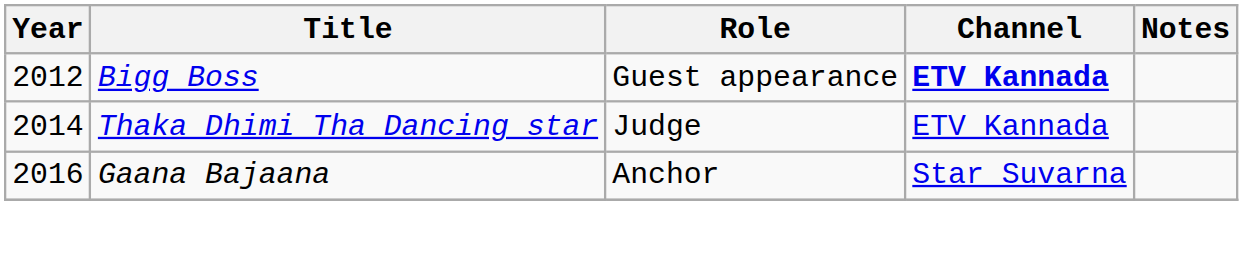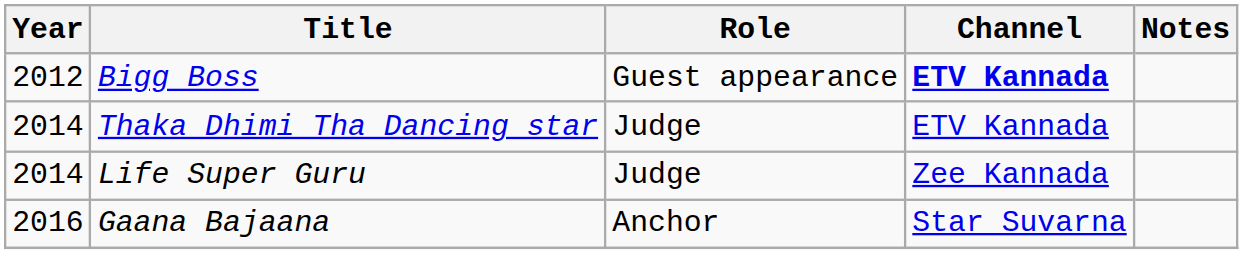+ row: 2014 | Life Super Guru | Judge | Zee Kannada
